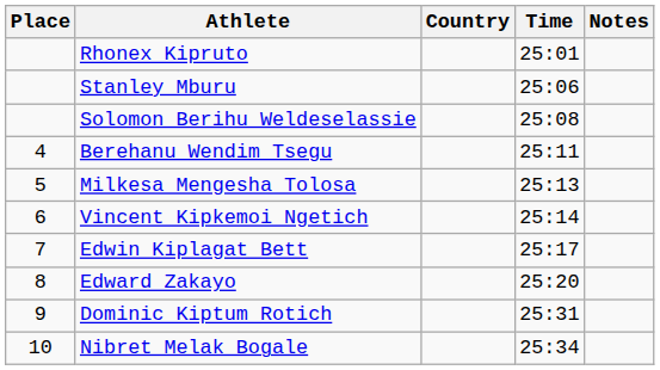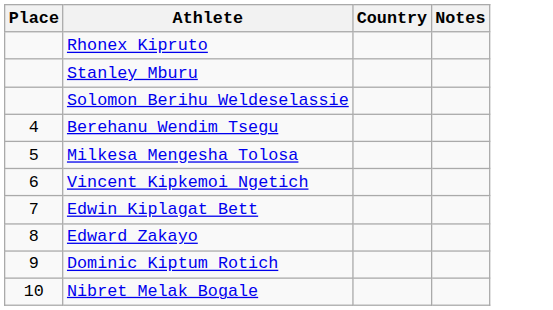- column: Time | 25:01 | 25:06 | 25:08 | 25:11 | 25:13 | 25:14 | 25:17 | 25:20 | 25:31 | 25:34
